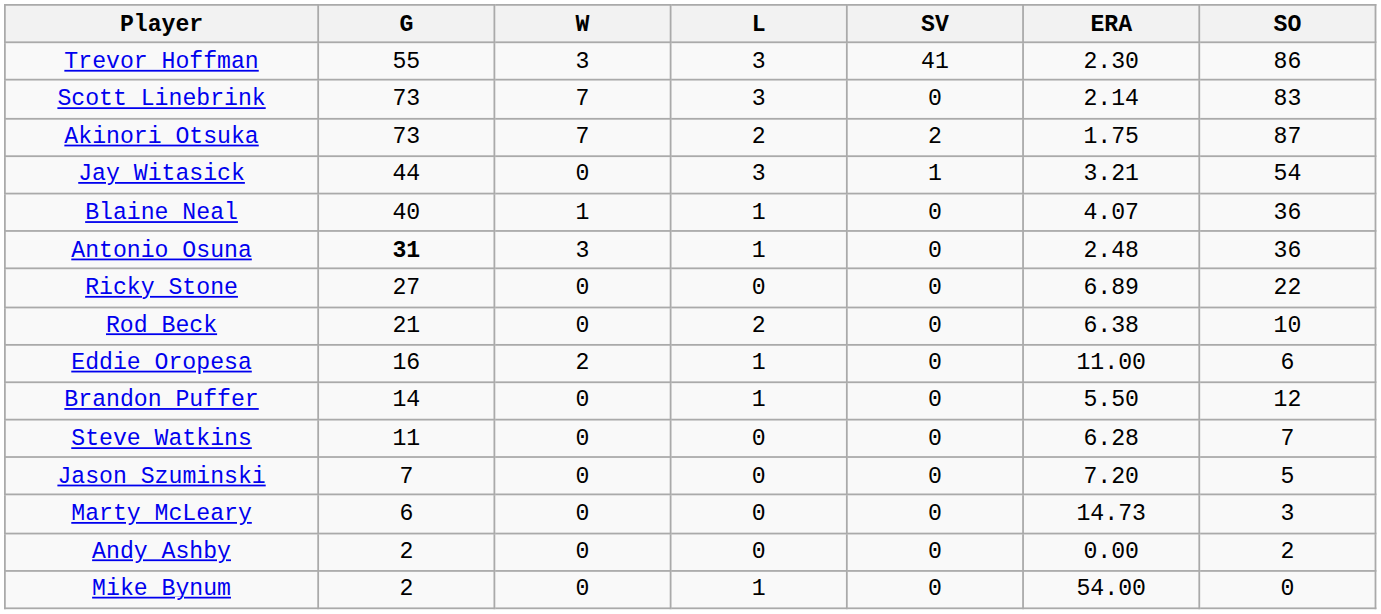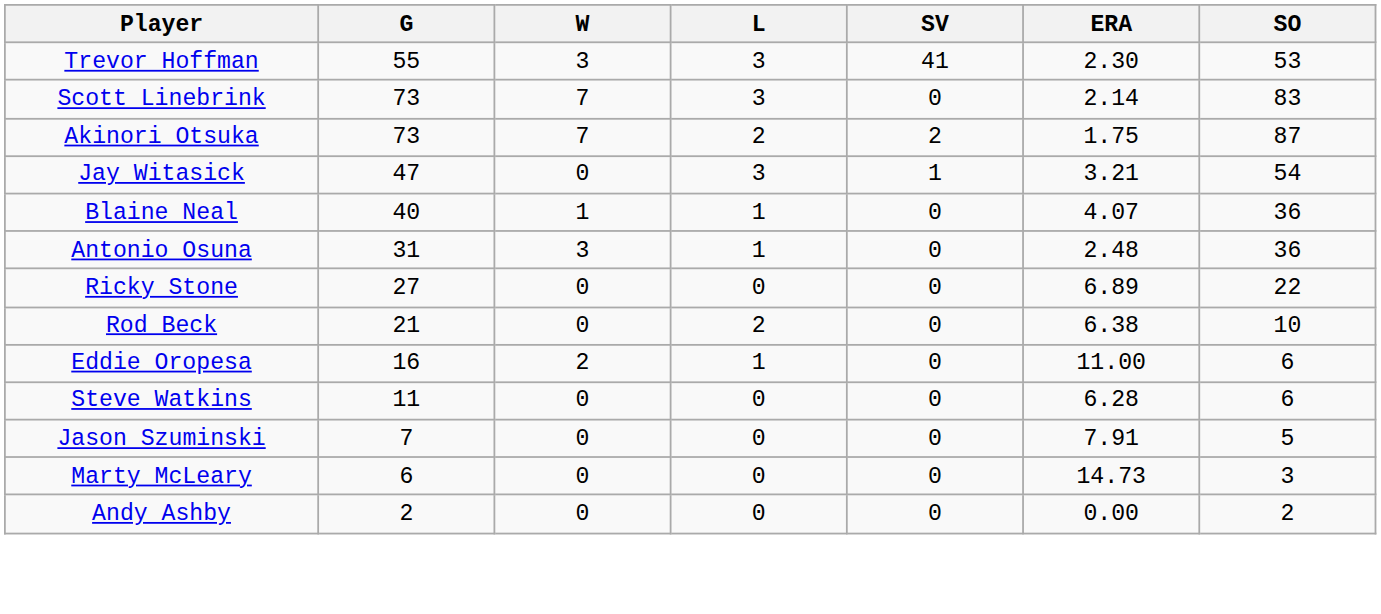Trevor Hoffman | SO: 86 -> 53
Jay Witasick | G: 44 -> 47
Antonio Osuna | G: bold -> normal
- row: Brandon Puffer | 14 | 0 | 1 | 0 | 5.50 | 12
Steve Watkins | SO: 7 -> 6
Jason Szuminski | ERA: 7.20 -> 7.91
- row: Mike Bynum | 2 | 0 | 1 | 0 | 54.00 | 0
